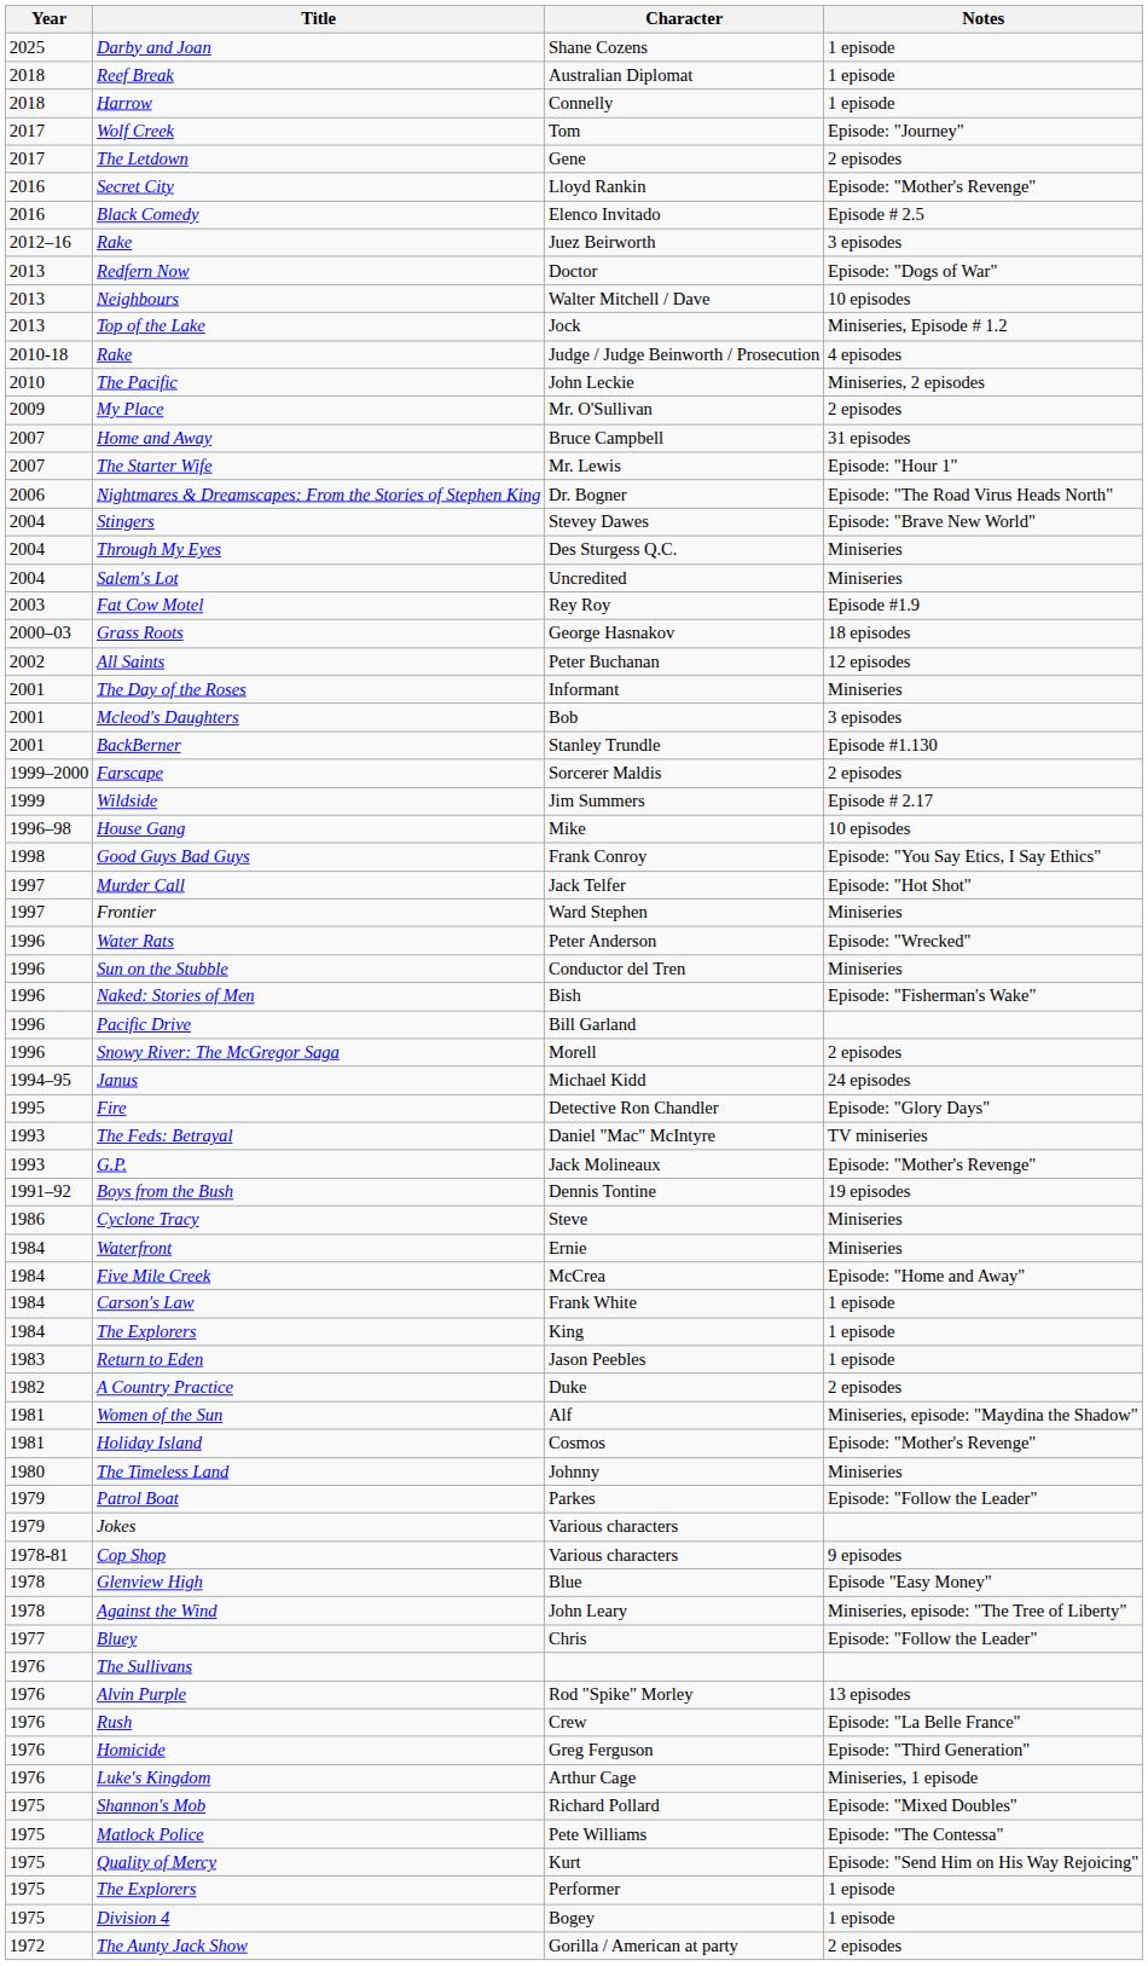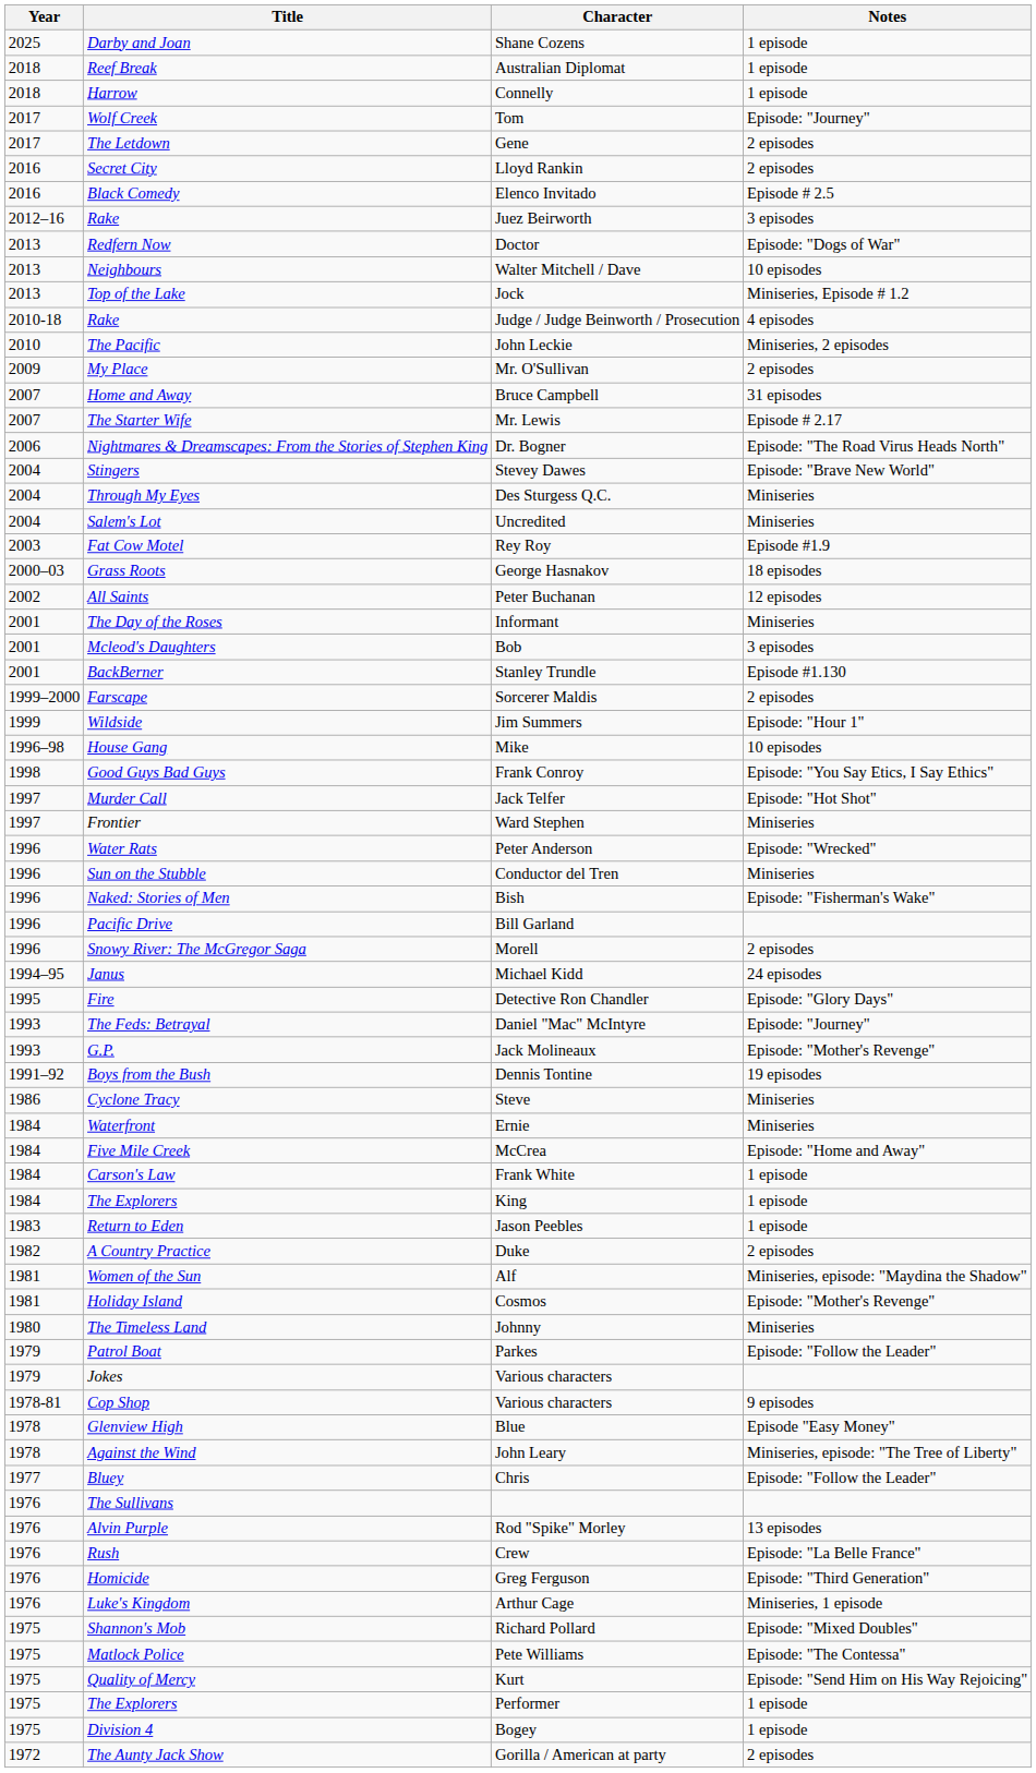Lloyd Rankin | Notes: Episode: "Mother's Revenge" -> 2 episodes
Mr. Lewis | Notes: Episode: "Hour 1" -> Episode # 2.17
Jim Summers | Notes: Episode # 2.17 -> Episode: "Hour 1"
Daniel "Mac" McIntyre | Notes: TV miniseries -> Episode: "Journey"
